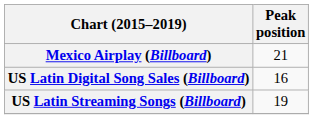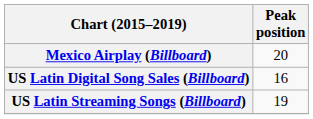Mexico Airplay (Billboard) | Peak position: 21 -> 20
